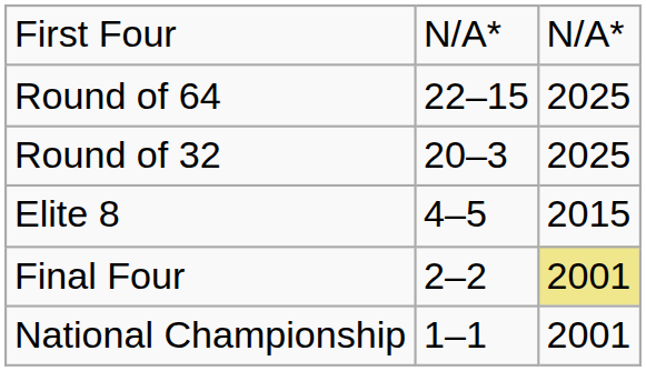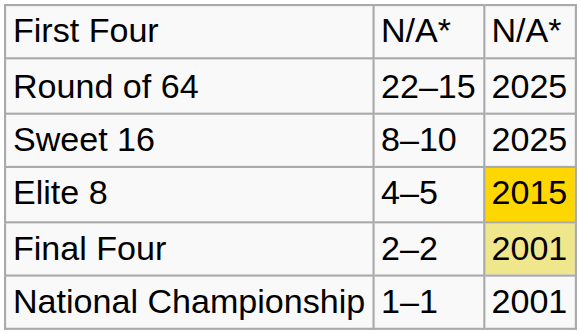- row: Round of 32 | 20–3 | 2025
+ row: Sweet 16 | 8–10 | 2025
Elite 8 | column 3: no background -> gold background
